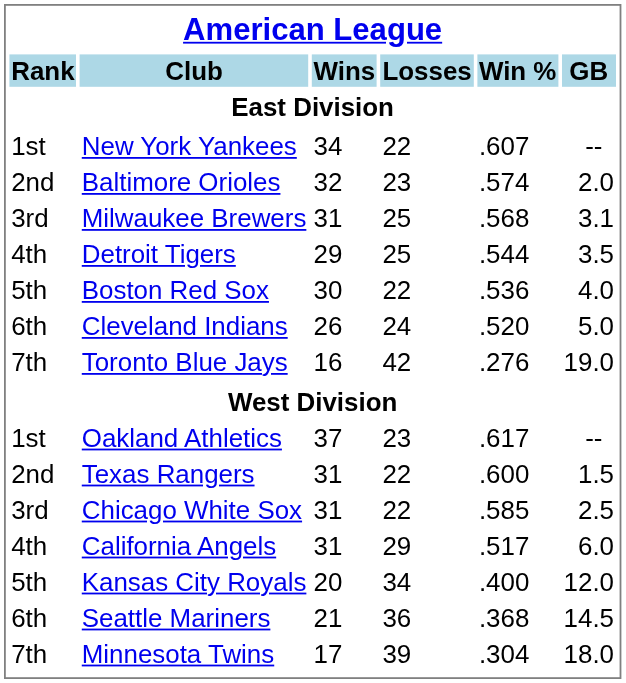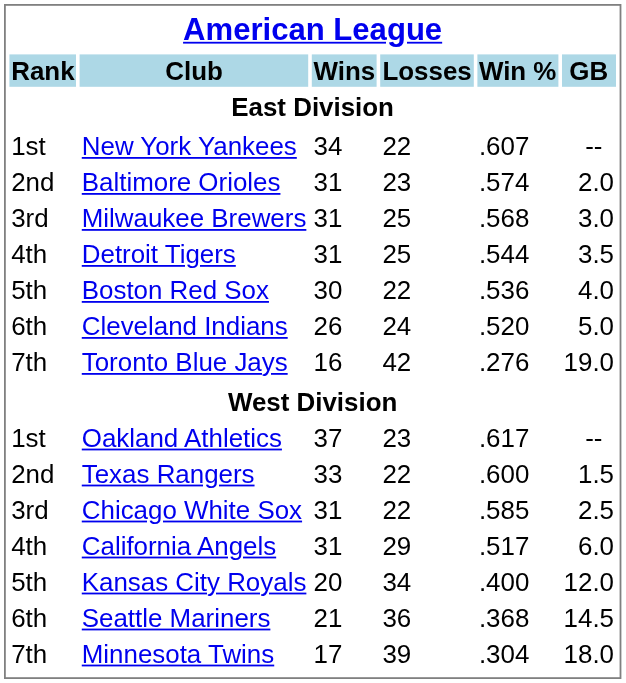Baltimore Orioles | Wins: 32 -> 31
Milwaukee Brewers | GB: 3.1 -> 3.0
Detroit Tigers | Wins: 29 -> 31
Texas Rangers | Wins: 31 -> 33
